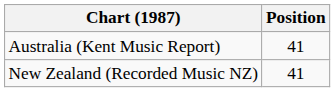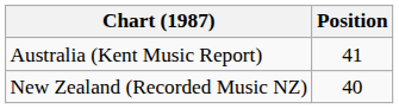New Zealand (Recorded Music NZ) | Position: 41 -> 40
